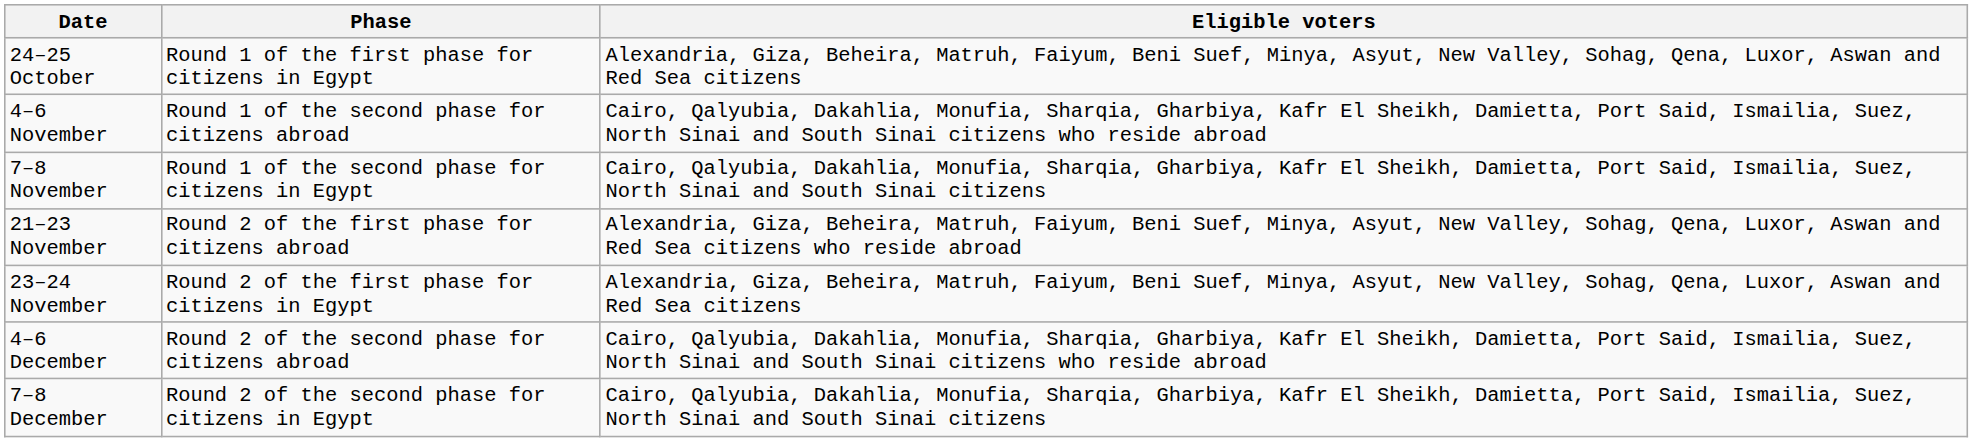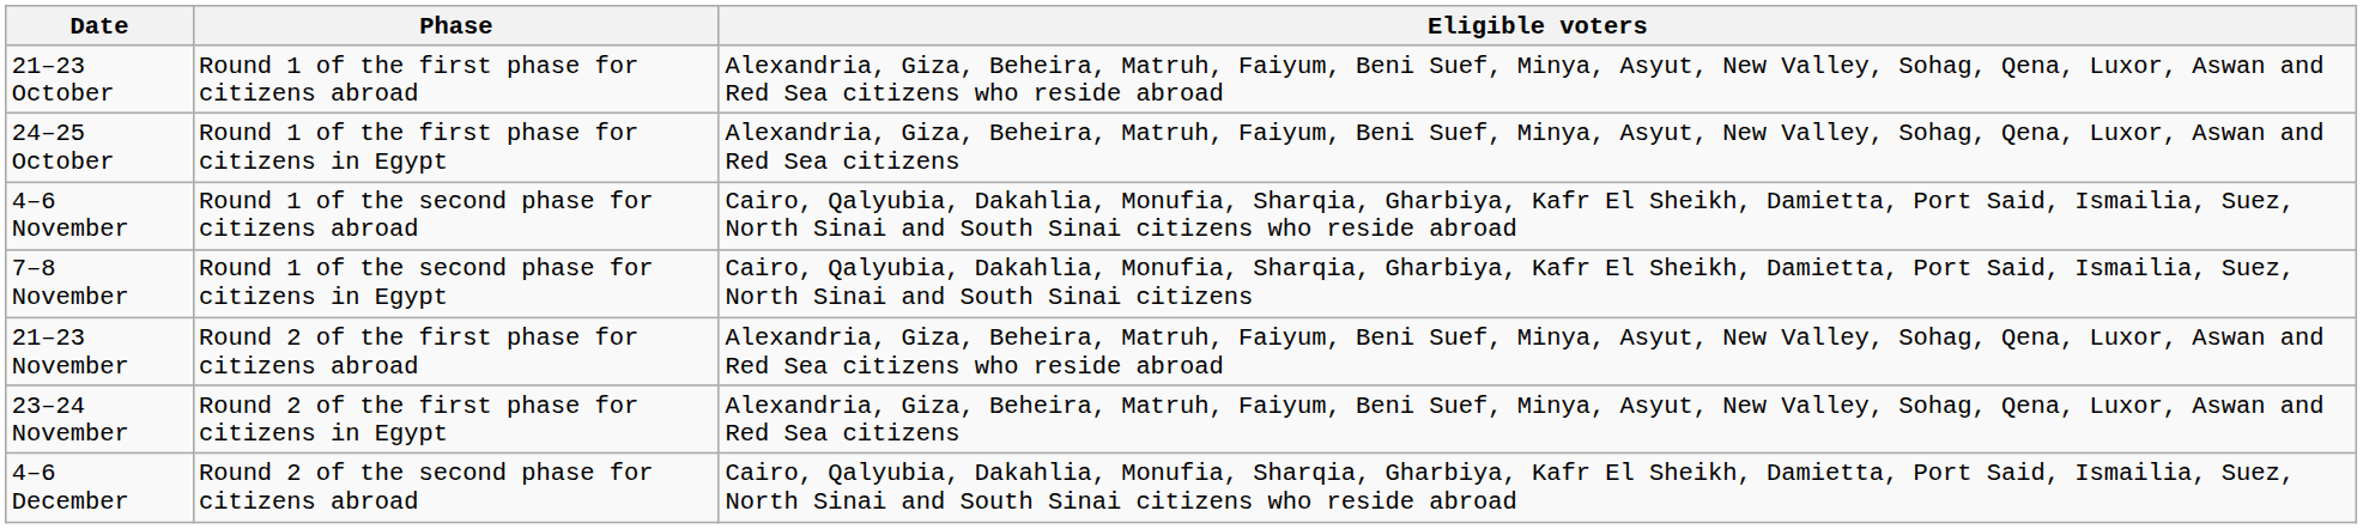+ row: 21–23 October | Round 1 of the first phase for citizens abroad | Alexandria, Giza, Beheira, Matruh, Faiyum, Beni Suef, Minya, Asyut, New Valley, Sohag, Qena, Luxor, Aswan and Red Sea citizens who reside abroad
- row: 7–8 December | Round 2 of the second phase for citizens in Egypt | Cairo, Qalyubia, Dakahlia, Monufia, Sharqia, Gharbiya, Kafr El Sheikh, Damietta, Port Said, Ismailia, Suez, North Sinai and South Sinai citizens
